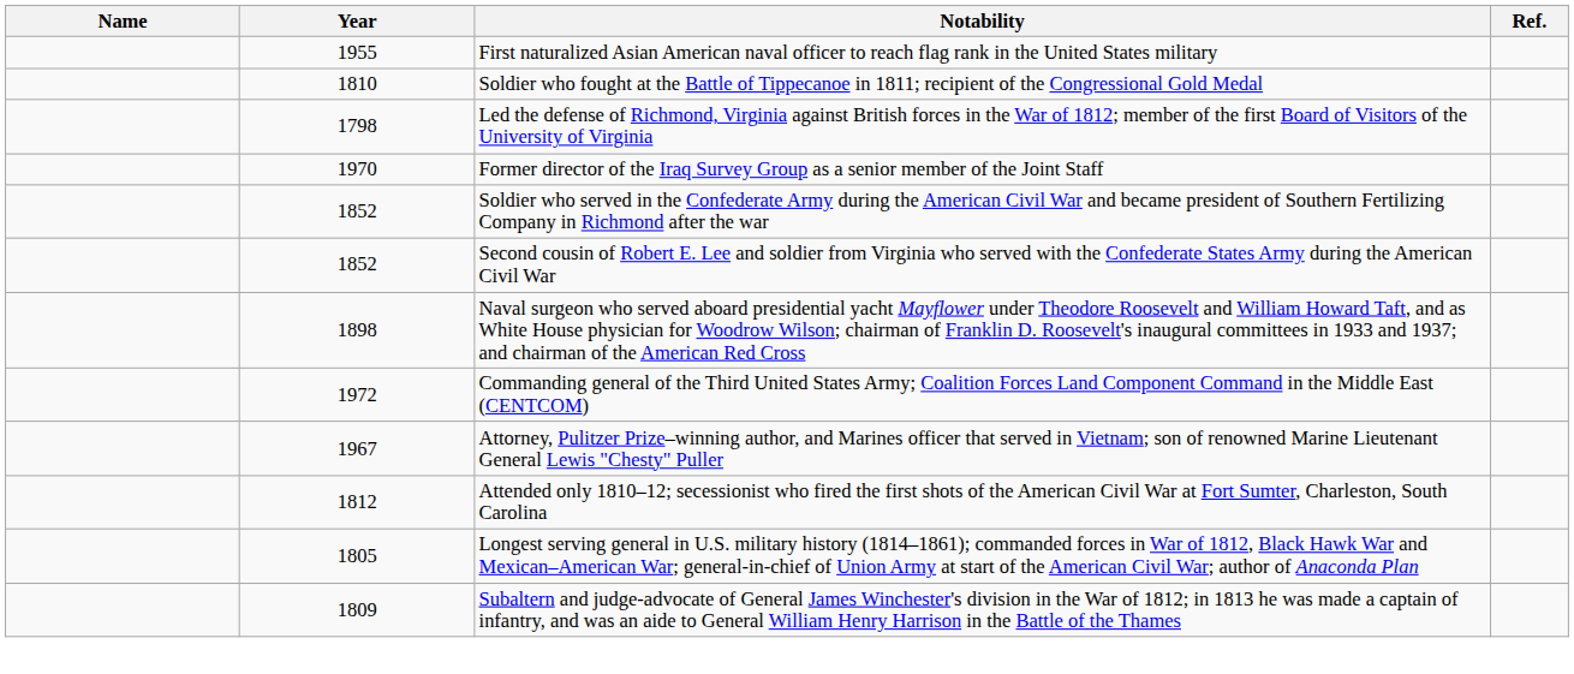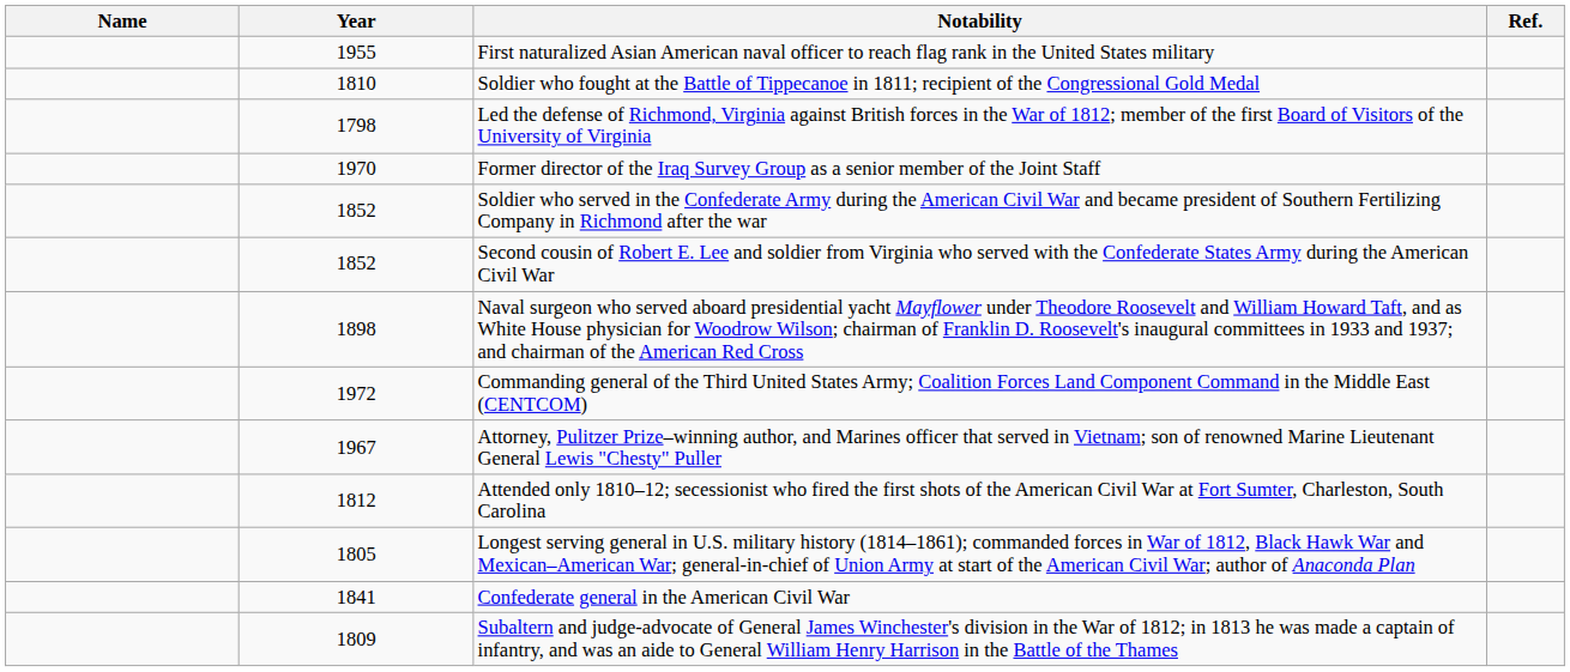+ row: 1841 | Confederate general in the American Civil War
